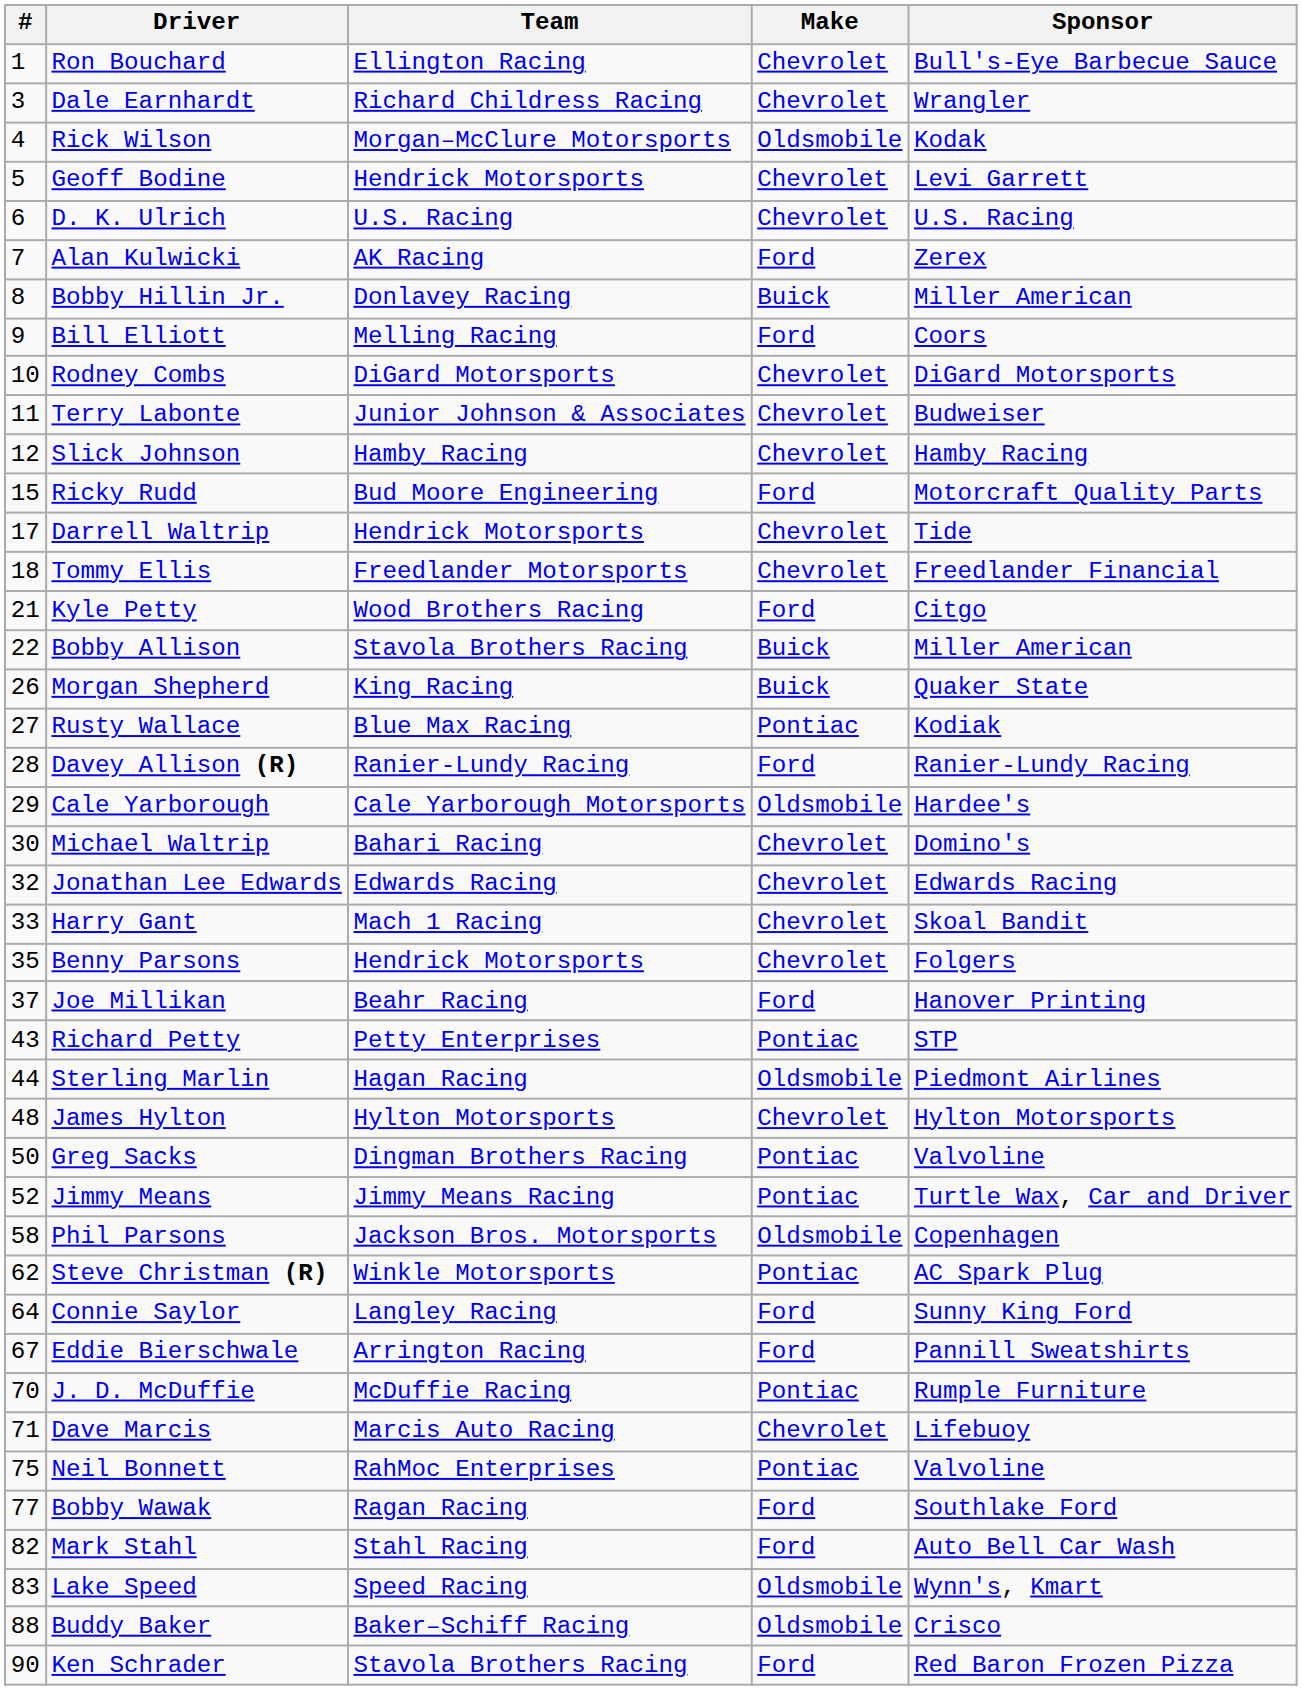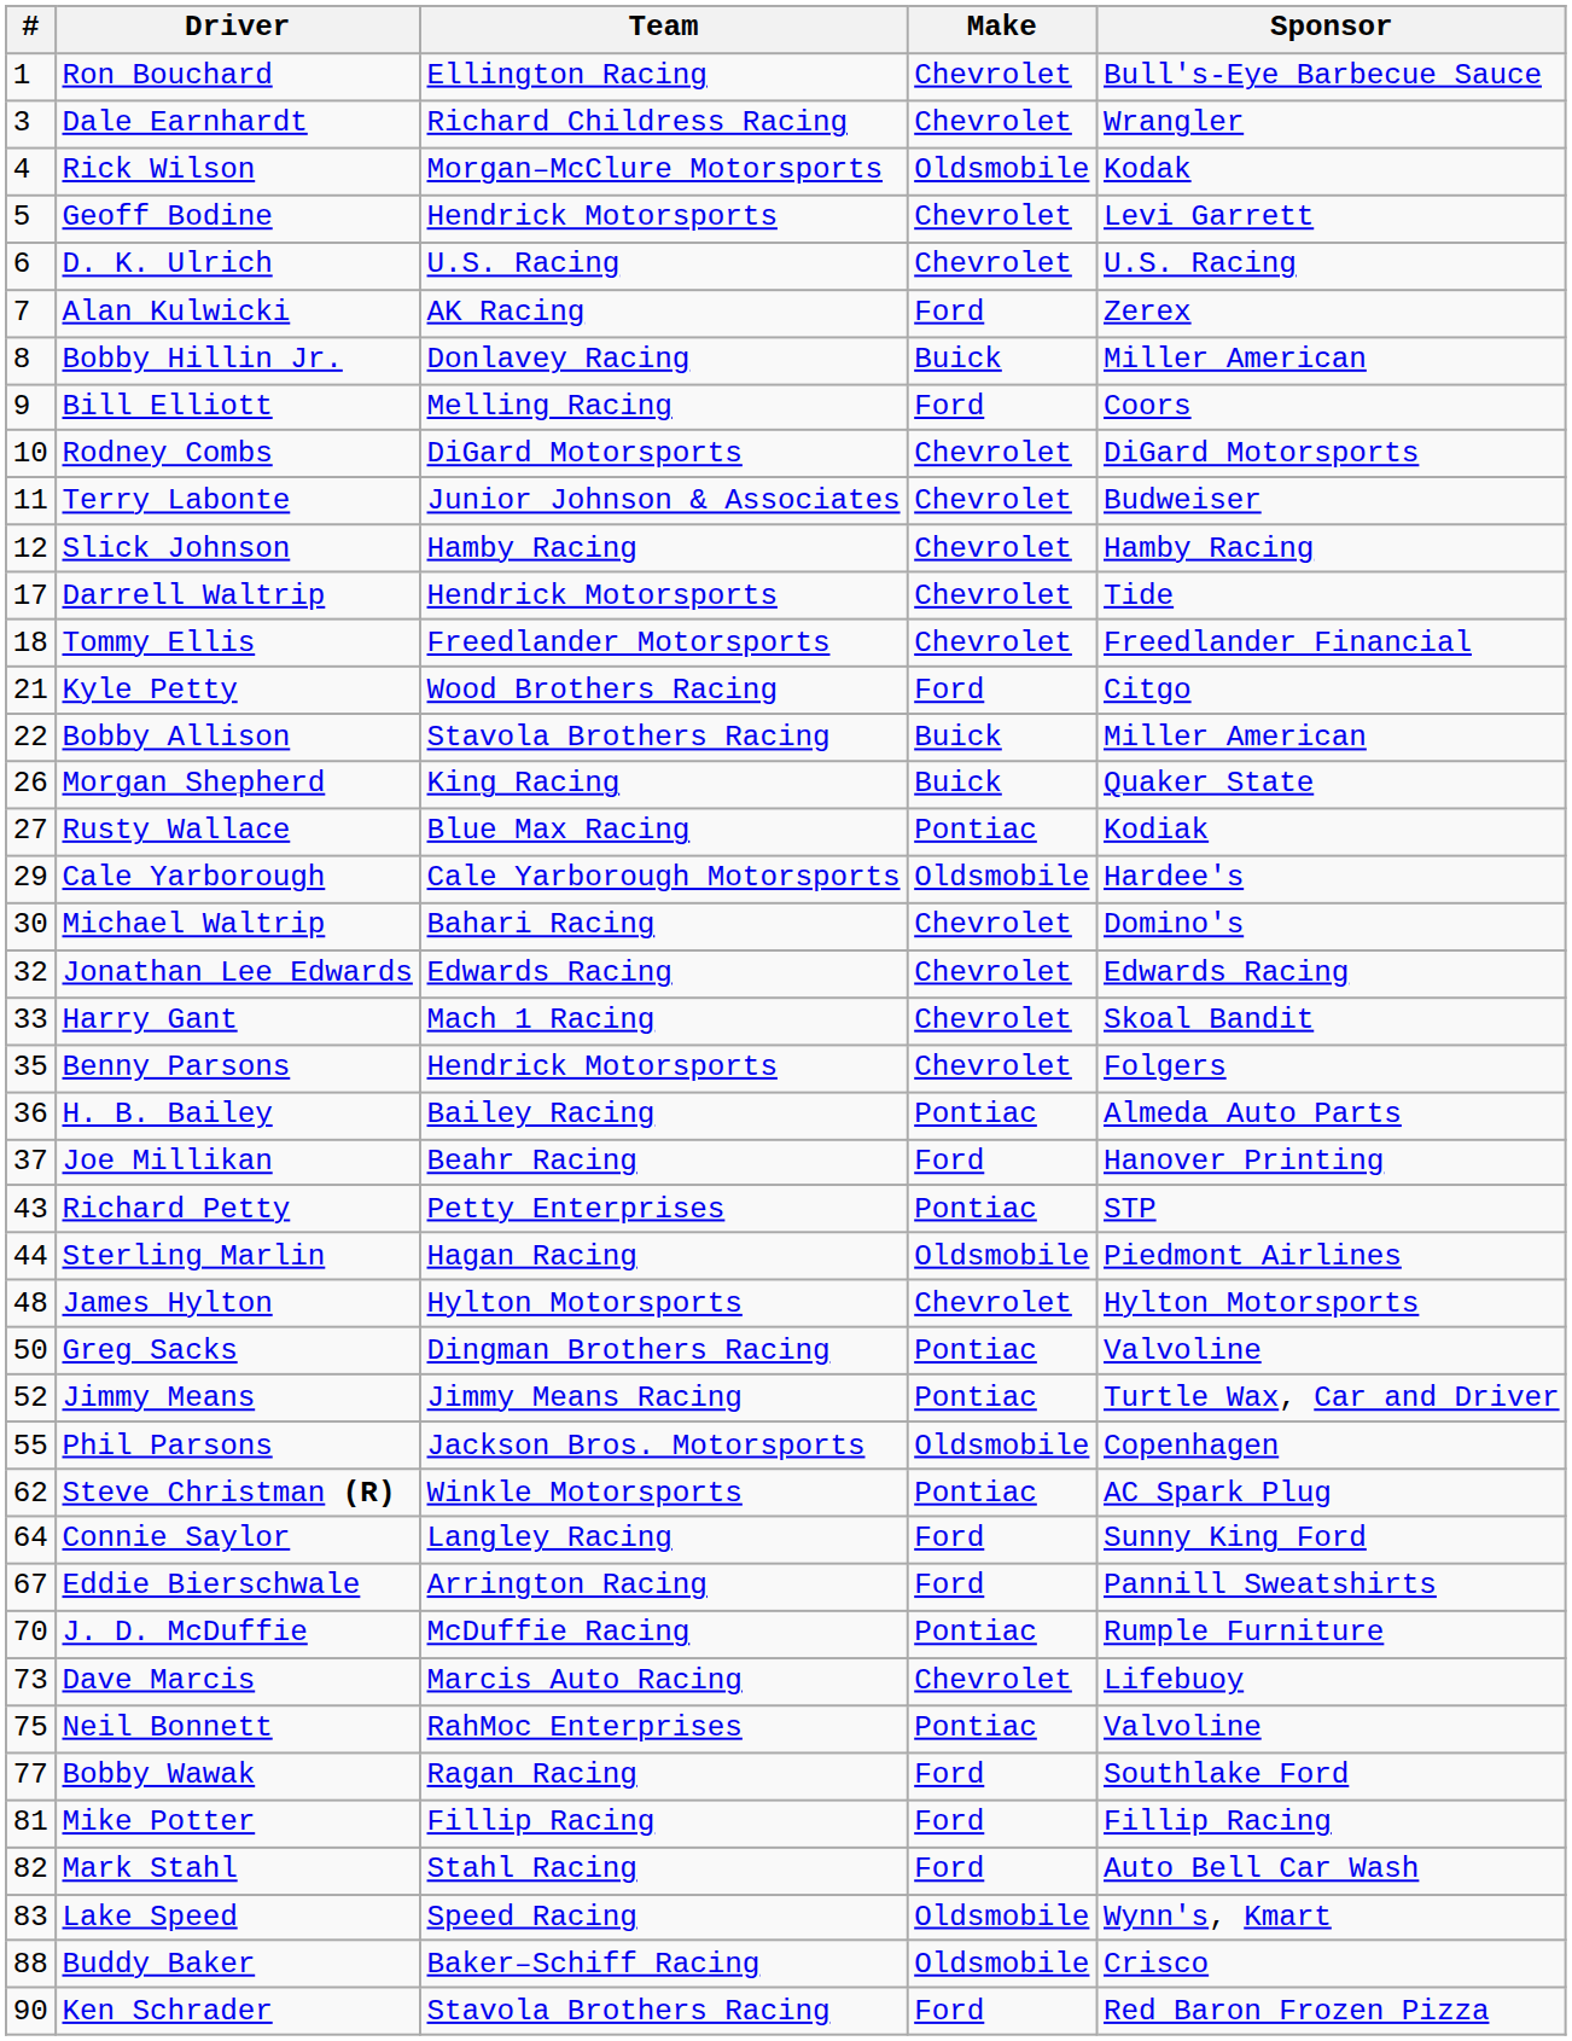- row: 15 | Ricky Rudd | Bud Moore Engineering | Ford | Motorcraft Quality Parts
- row: 28 | Davey Allison (R) | Ranier-Lundy Racing | Ford | Ranier-Lundy Racing
+ row: 36 | H. B. Bailey | Bailey Racing | Pontiac | Almeda Auto Parts
Phil Parsons | #: 58 -> 55
Dave Marcis | #: 71 -> 73
+ row: 81 | Mike Potter | Fillip Racing | Ford | Fillip Racing
